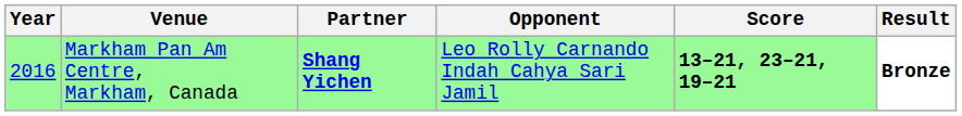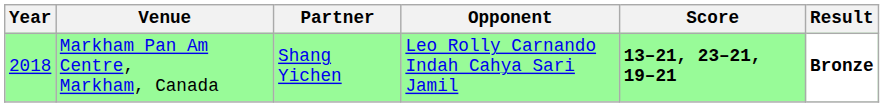Markham Pan Am Centre, Markham, Canada | Year: 2016 -> 2018
Markham Pan Am Centre, Markham, Canada | Partner: bold -> normal
